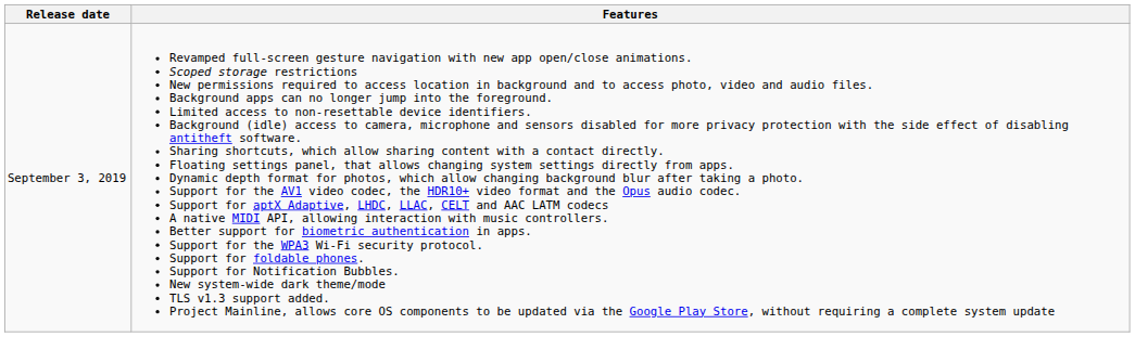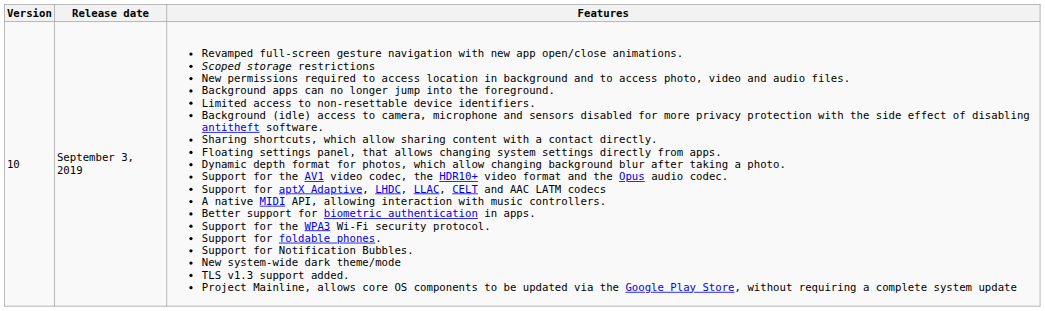+ column: Version | 10
